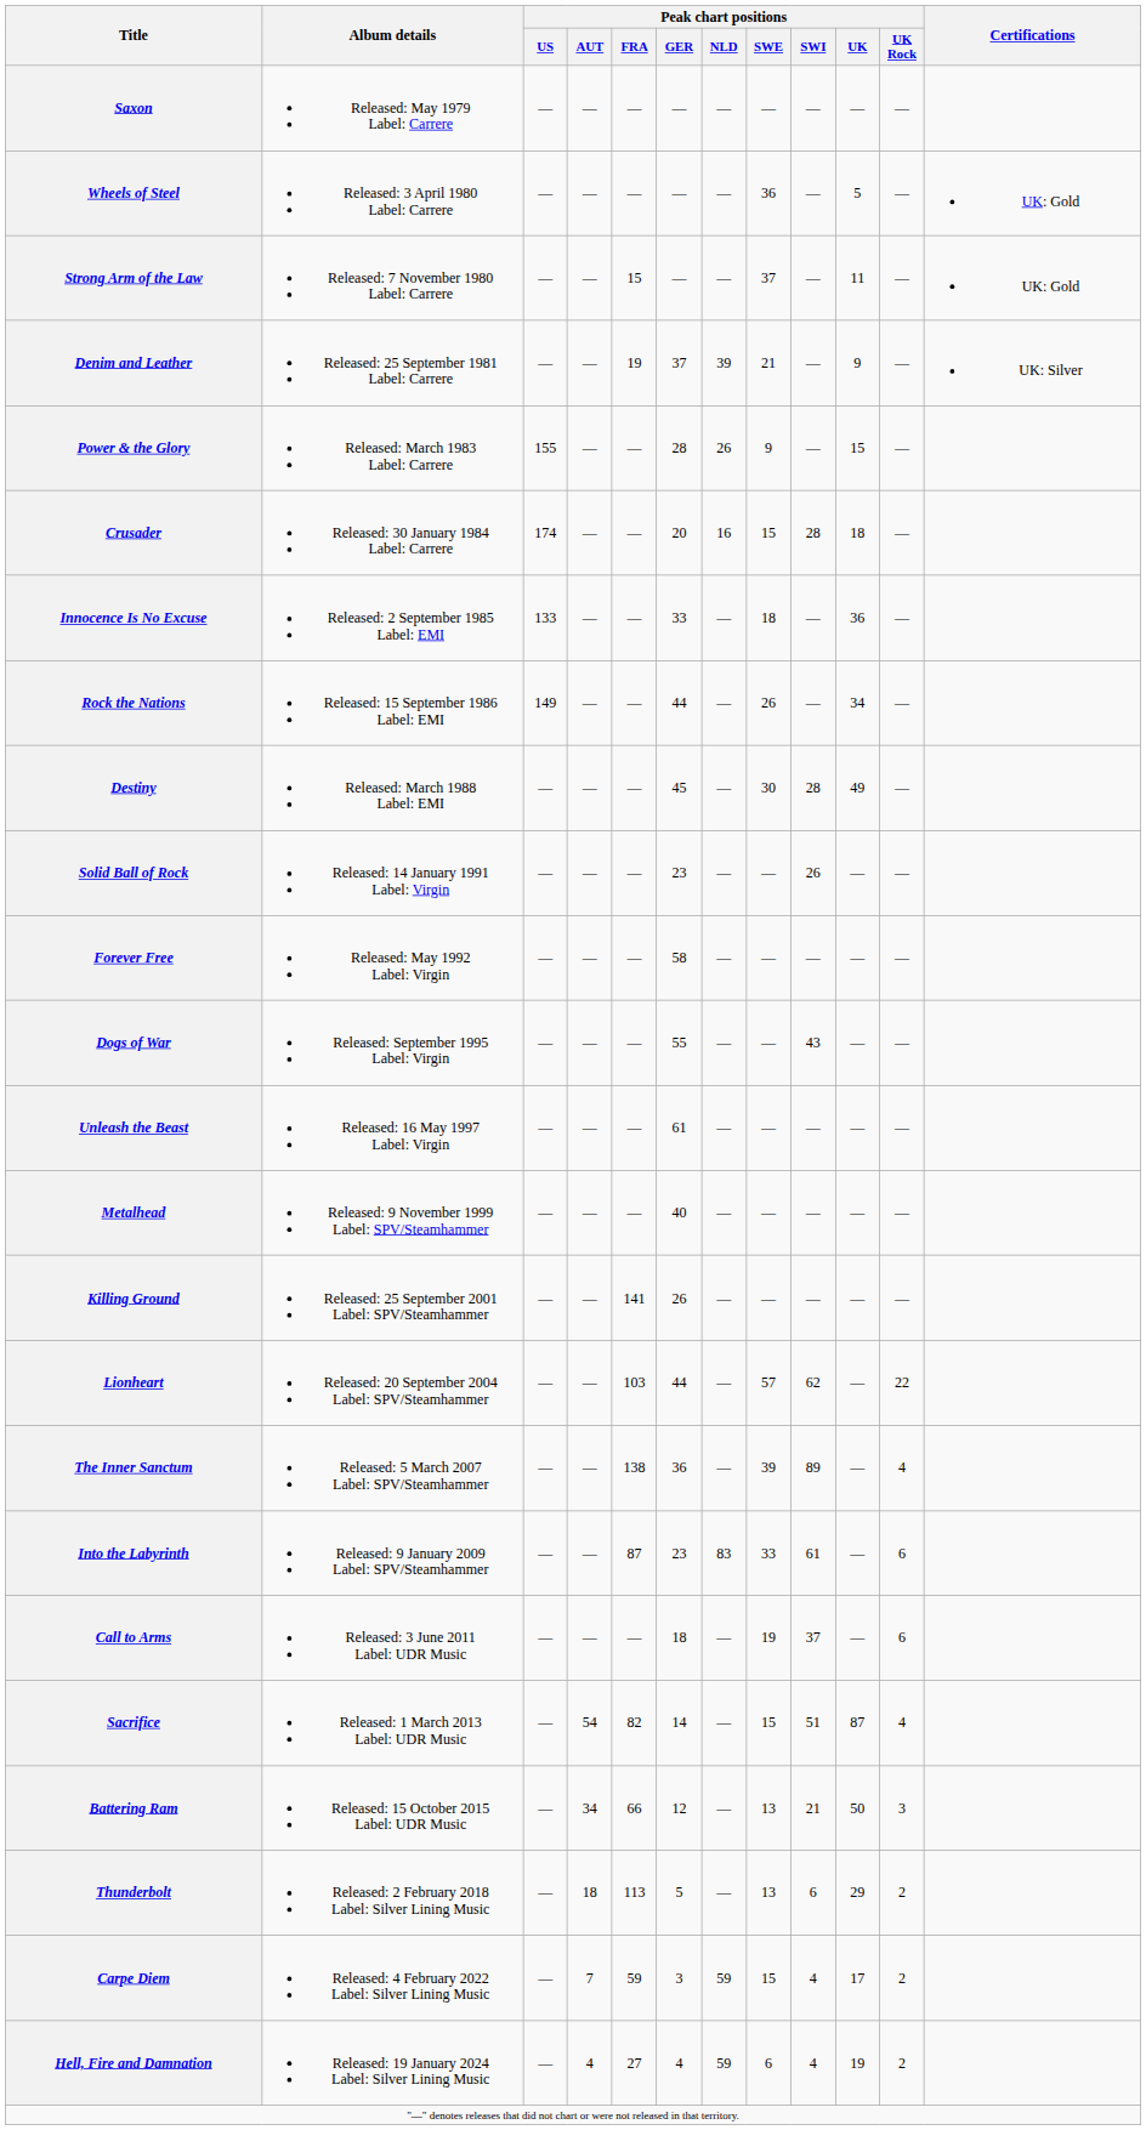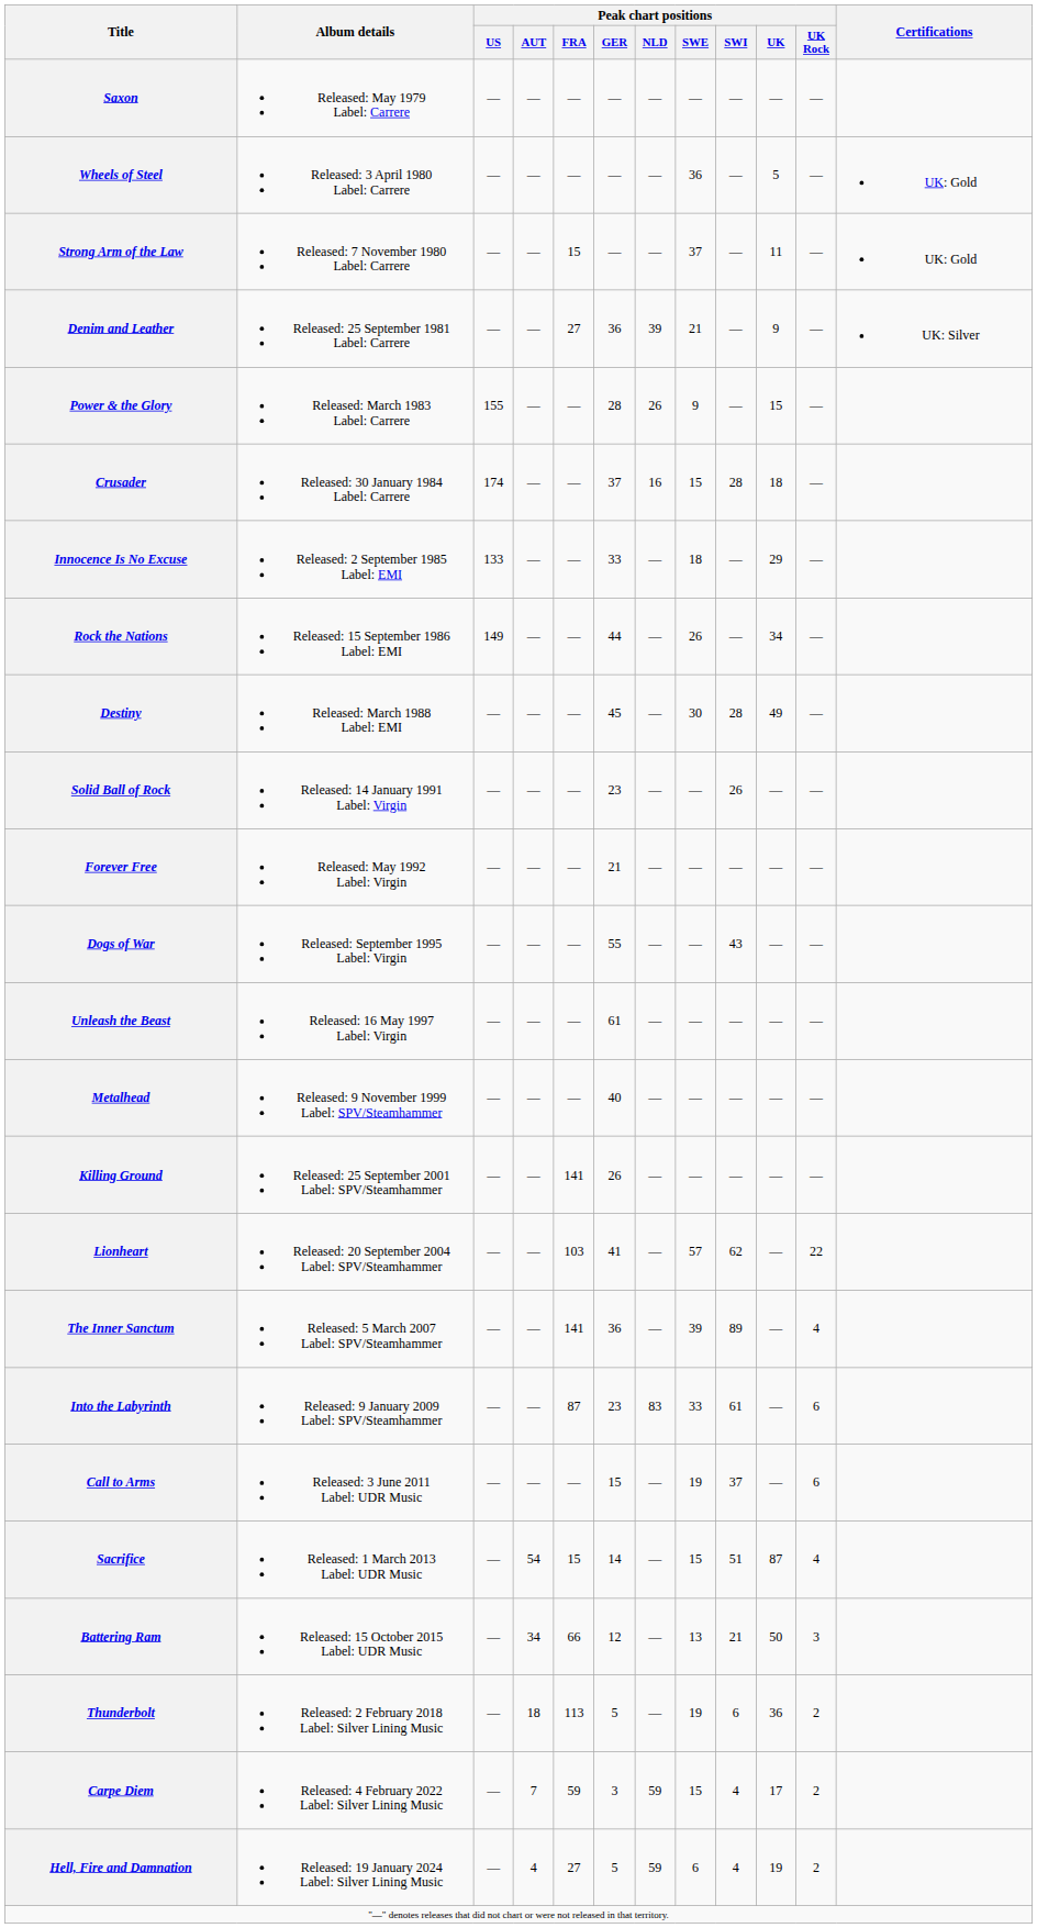Denim and Leather | Peak chart positions / FRA: 19 -> 27
Denim and Leather | Peak chart positions / GER: 37 -> 36
Crusader | Peak chart positions / GER: 20 -> 37
Innocence Is No Excuse | Peak chart positions / UK: 36 -> 29
Forever Free | Peak chart positions / GER: 58 -> 21
Lionheart | Peak chart positions / GER: 44 -> 41
The Inner Sanctum | Peak chart positions / FRA: 138 -> 141
Call to Arms | Peak chart positions / GER: 18 -> 15
Sacrifice | Peak chart positions / FRA: 82 -> 15
Thunderbolt | Peak chart positions / SWE: 13 -> 19
Thunderbolt | Peak chart positions / UK: 29 -> 36
Hell, Fire and Damnation | Peak chart positions / GER: 4 -> 5
